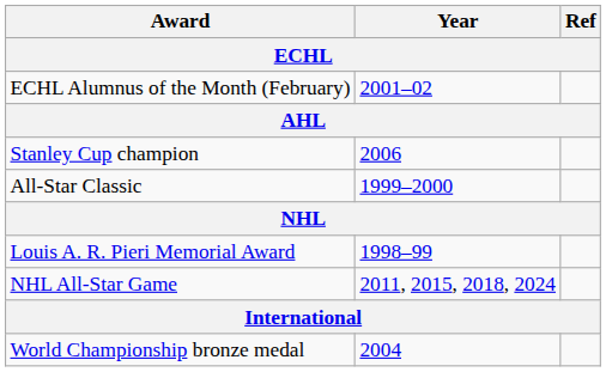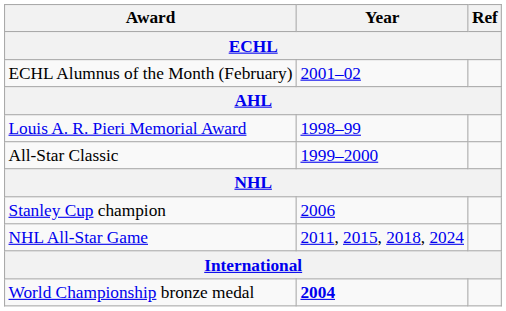rows swapped: Louis A. R. Pieri Memorial Award <-> Stanley Cup champion
World Championship bronze medal | Year: normal -> bold
